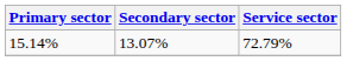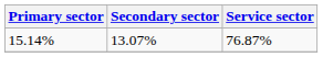15.14% | Service sector: 72.79% -> 76.87%
